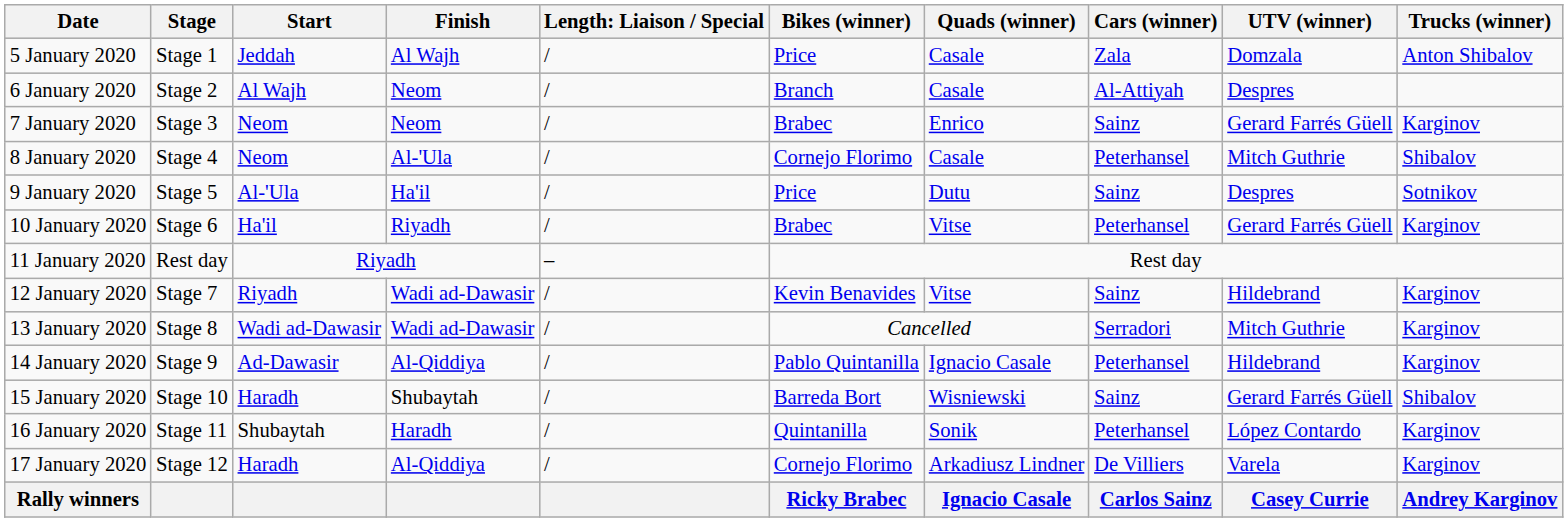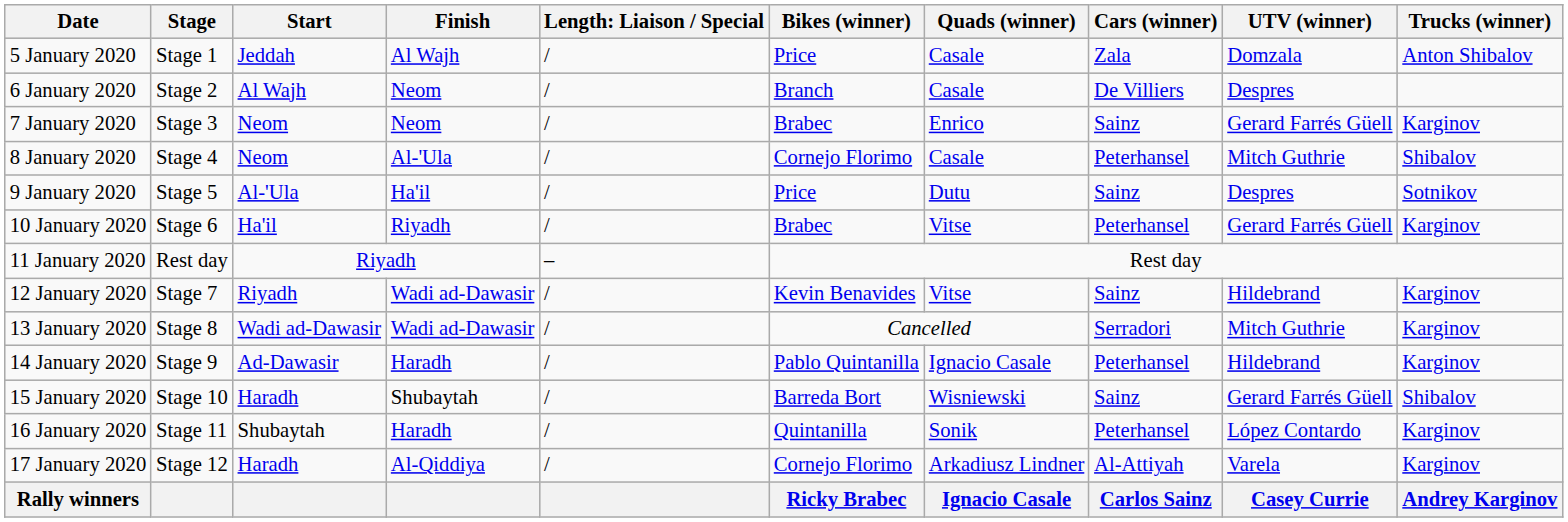6 January 2020 | Cars (winner): Al-Attiyah -> De Villiers
14 January 2020 | Finish: Al-Qiddiya -> Haradh
17 January 2020 | Cars (winner): De Villiers -> Al-Attiyah
